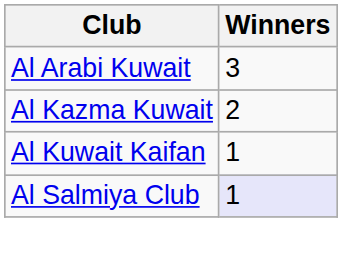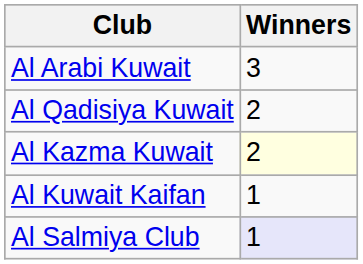+ row: Al Qadisiya Kuwait | 2
Al Kazma Kuwait | Winners: no background -> lightyellow background
